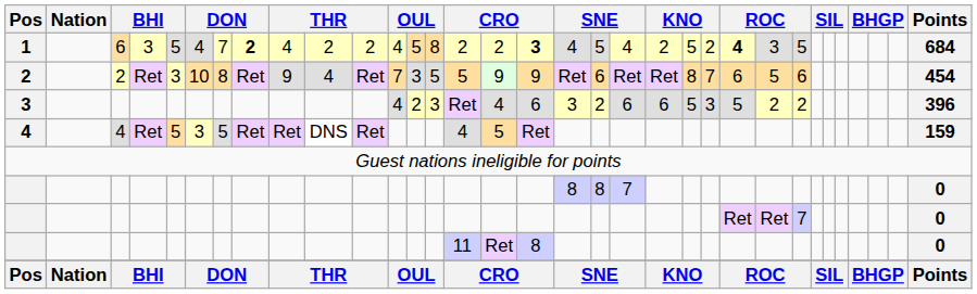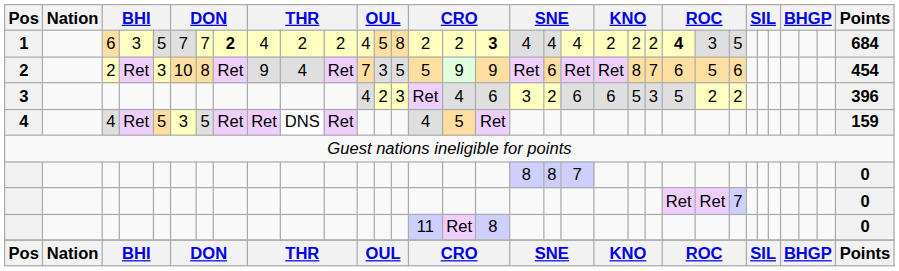1 | column 6: 4 -> 7
1 | column 19: 5 -> 4
1 | column 22: 5 -> 2
